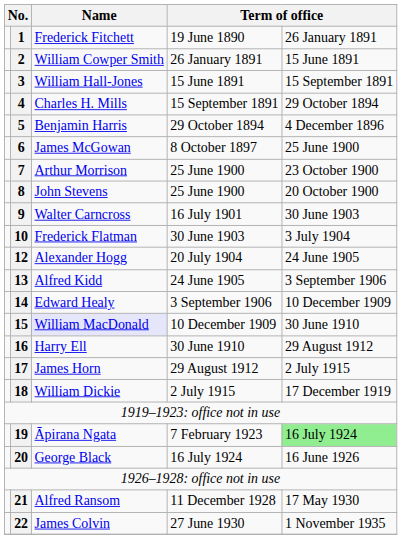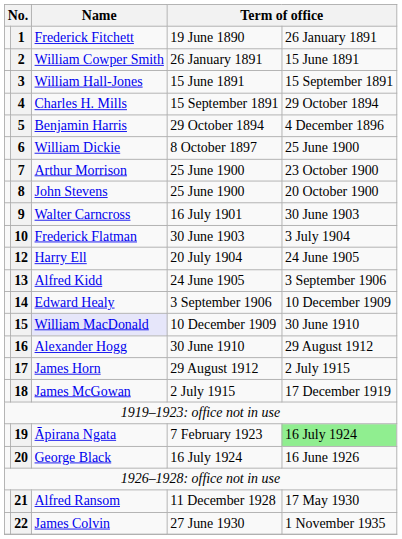6 | Name: James McGowan -> William Dickie
12 | Name: Alexander Hogg -> Harry Ell
16 | Name: Harry Ell -> Alexander Hogg
18 | Name: William Dickie -> James McGowan
